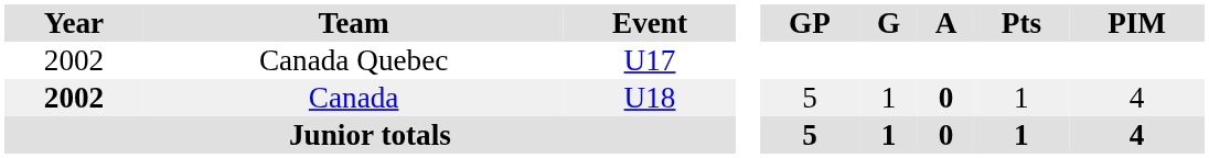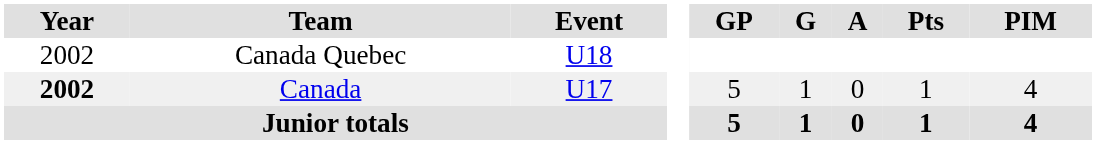Canada Quebec | Event: U17 -> U18
Canada | Event: U18 -> U17
Canada | A: bold -> normal
